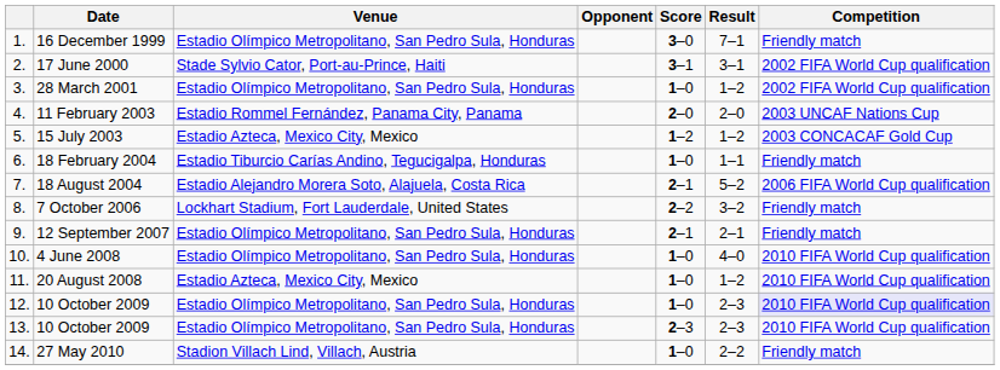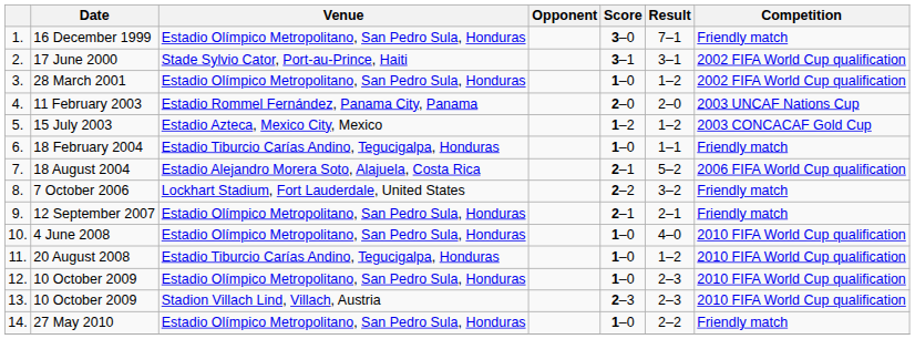20 August 2008 | Venue: Estadio Azteca, Mexico City, Mexico -> Estadio Tiburcio Carías Andino, Tegucigalpa, Honduras
12. / 10 October 2009 | Competition: lavender background -> no background
13. / 10 October 2009 | Venue: Estadio Olímpico Metropolitano, San Pedro Sula, Honduras -> Stadion Villach Lind, Villach, Austria
27 May 2010 | Venue: Stadion Villach Lind, Villach, Austria -> Estadio Olímpico Metropolitano, San Pedro Sula, Honduras
